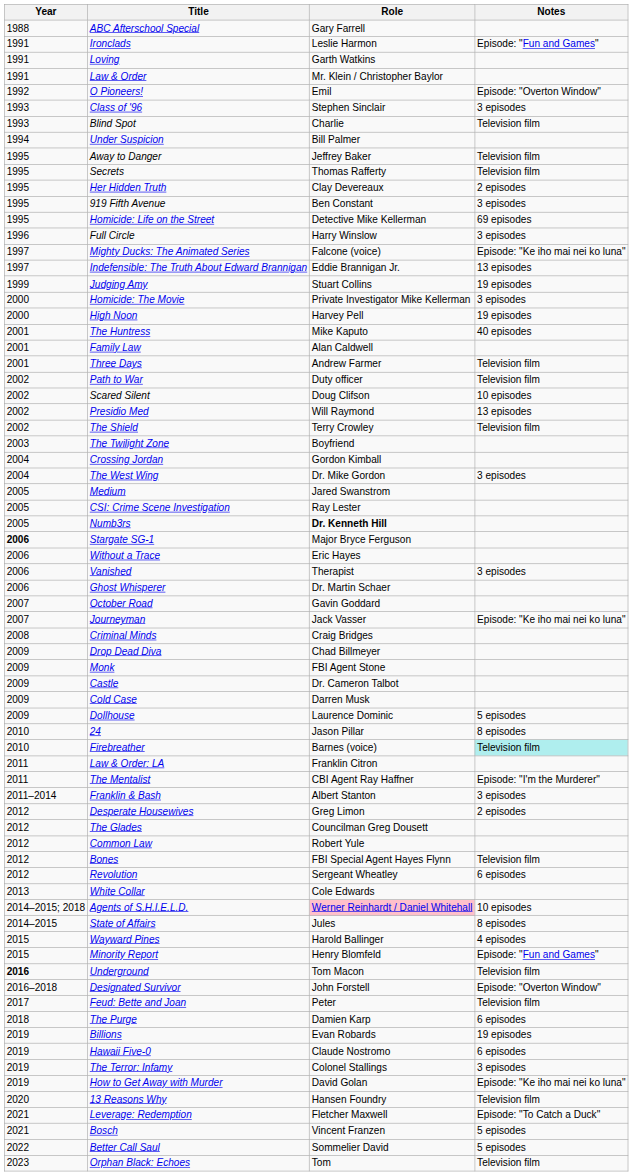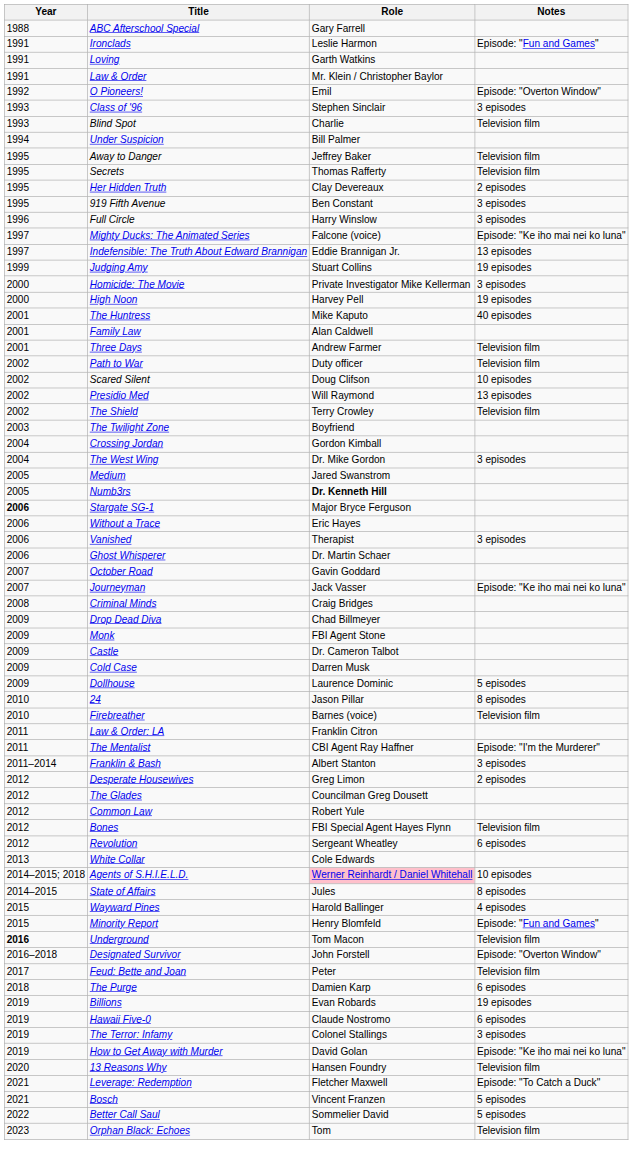- row: 1995 | Homicide: Life on the Street | Detective Mike Kellerman | 69 episodes
- row: 2005 | CSI: Crime Scene Investigation | Ray Lester
Firebreather | Notes: paleturquoise background -> no background
